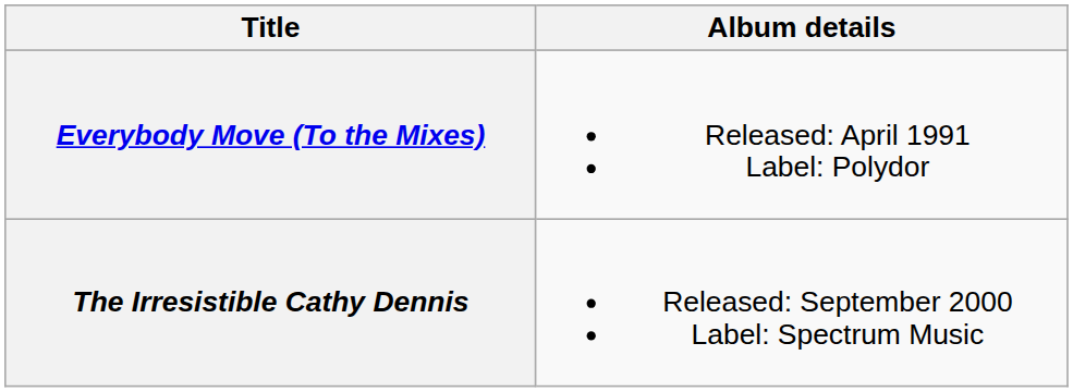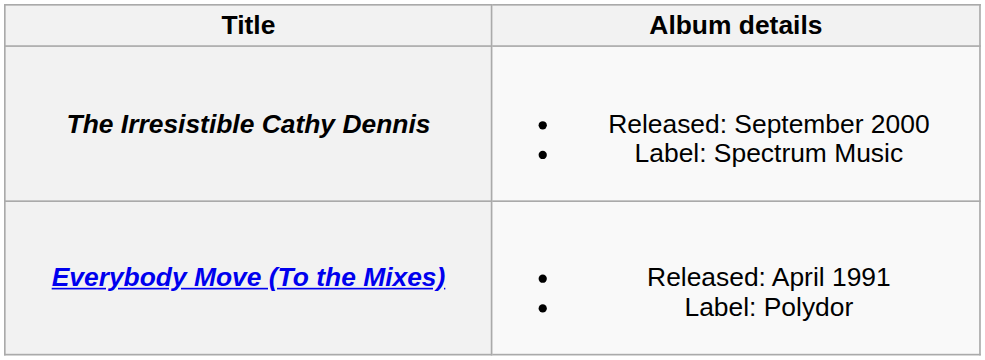rows swapped: Everybody Move (To the Mixes) <-> The Irresistible Cathy Dennis
